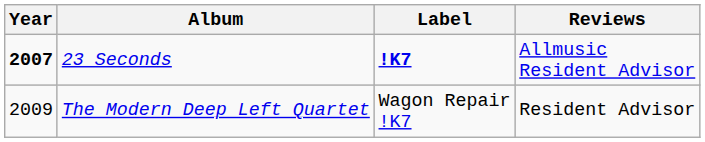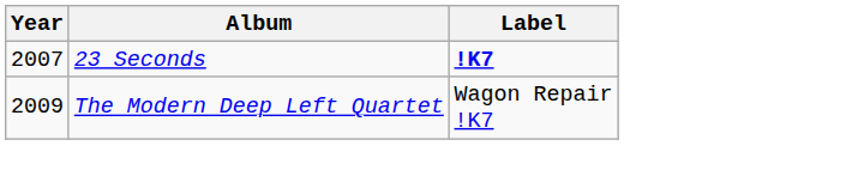- column: Reviews | Allmusic Resident Advisor | Resident Advisor
23 Seconds | Year: bold -> normal
